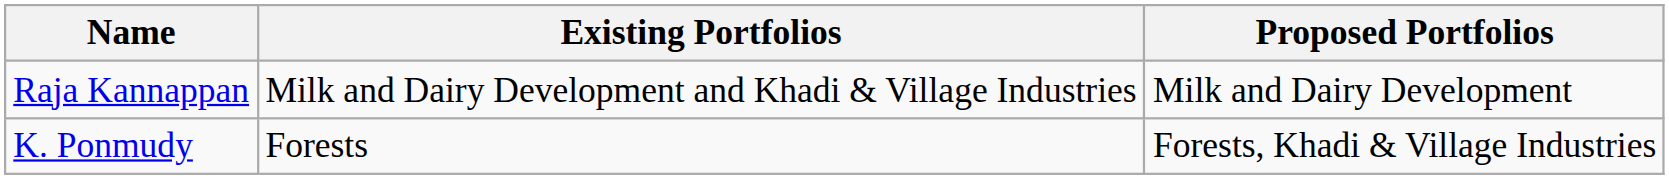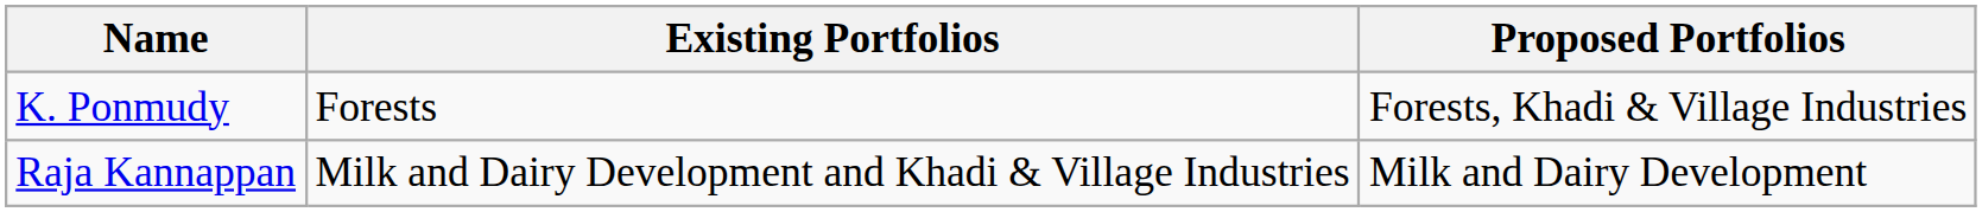rows swapped: Raja Kannappan <-> K. Ponmudy
